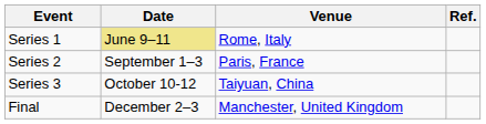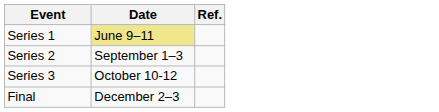- column: Venue | Rome, Italy | Paris, France | Taiyuan, China | Manchester, United Kingdom
